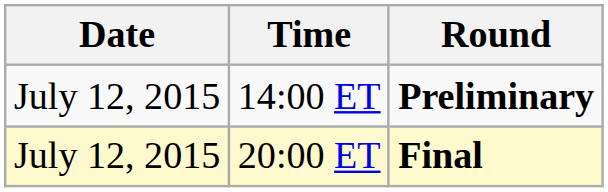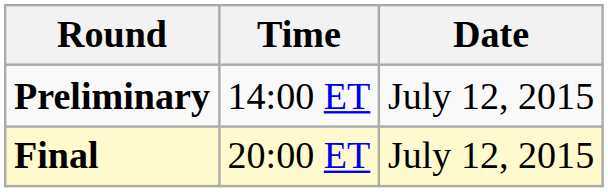columns swapped: Date <-> Round
